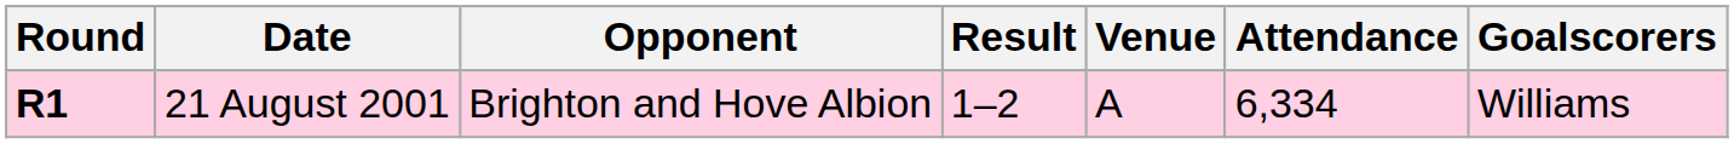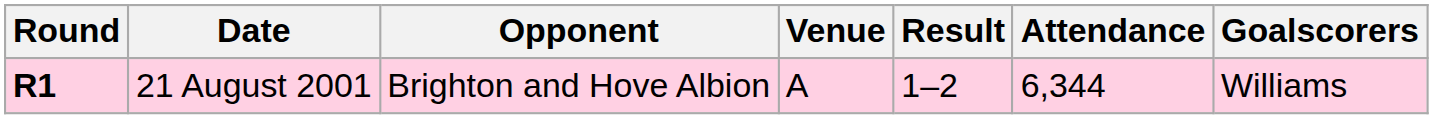columns swapped: Venue <-> Result
21 August 2001 | Attendance: 6,334 -> 6,344
